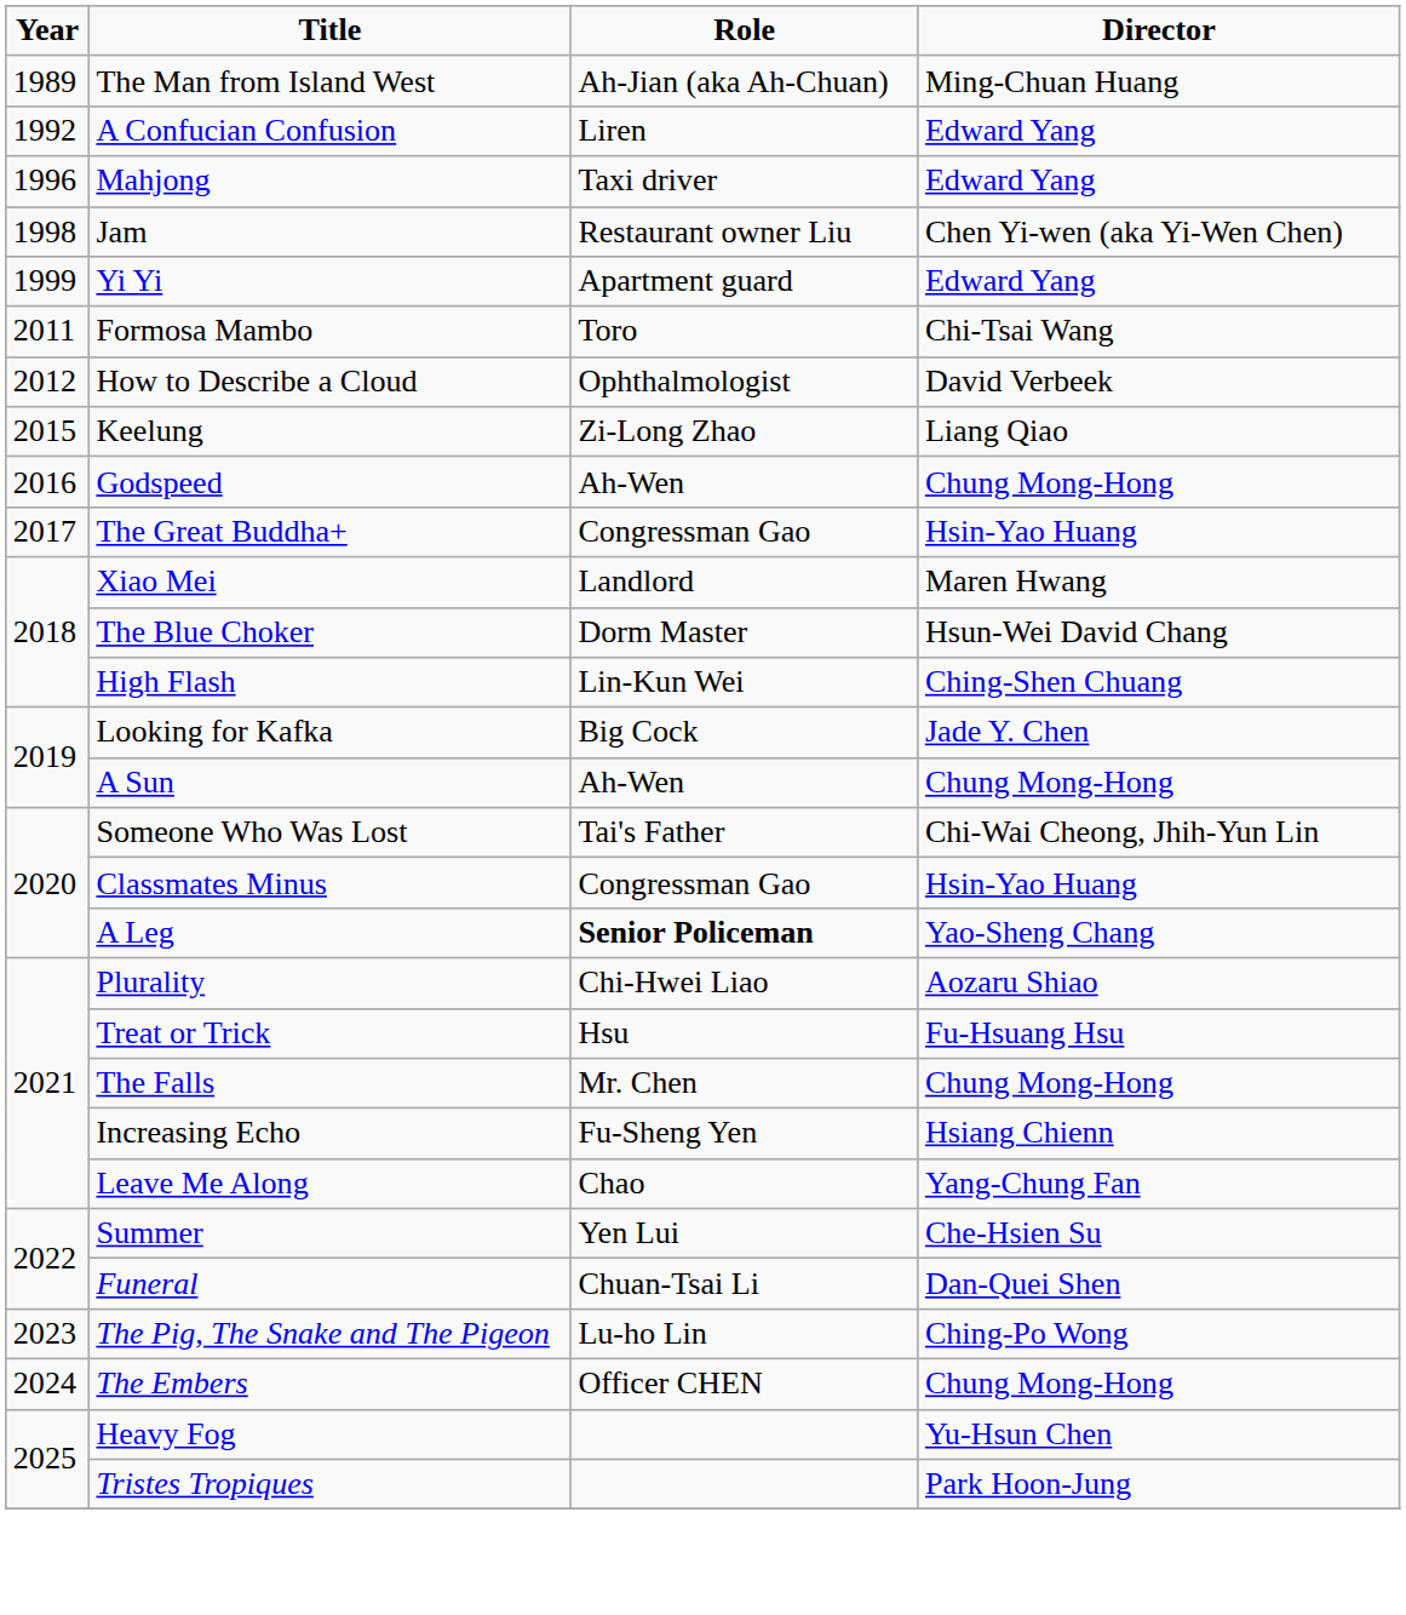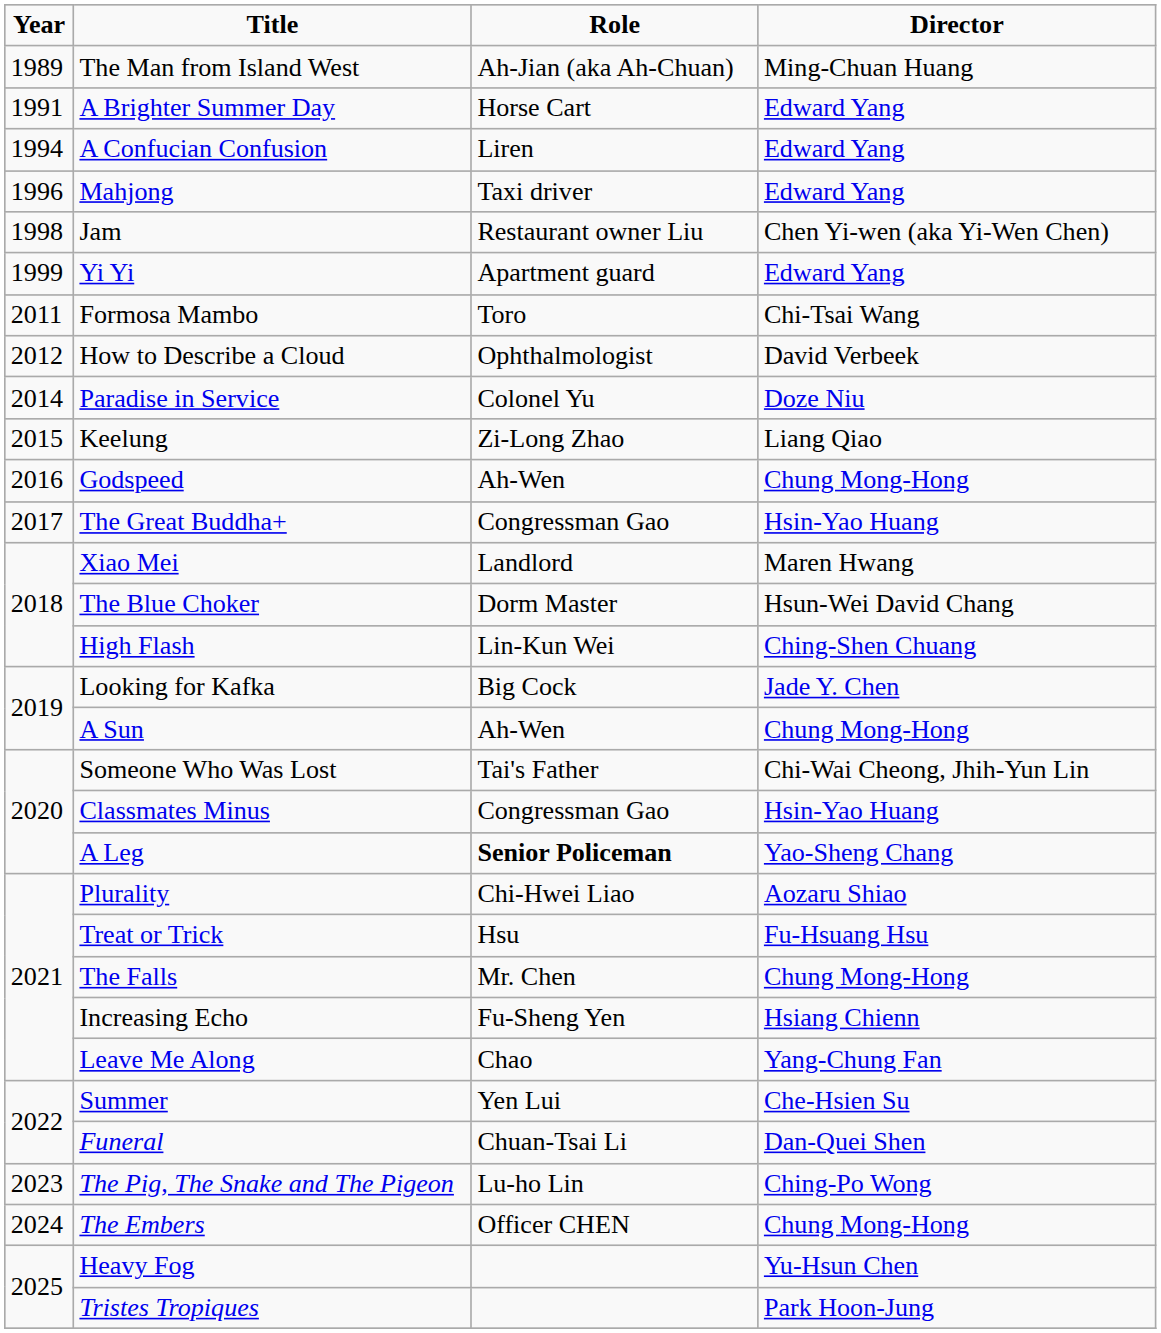+ row: 1991 | A Brighter Summer Day | Horse Cart | Edward Yang
A Confucian Confusion | Year: 1992 -> 1994
+ row: 2014 | Paradise in Service | Colonel Yu | Doze Niu
